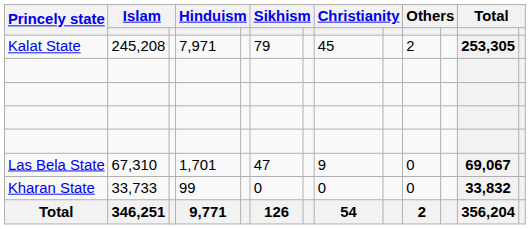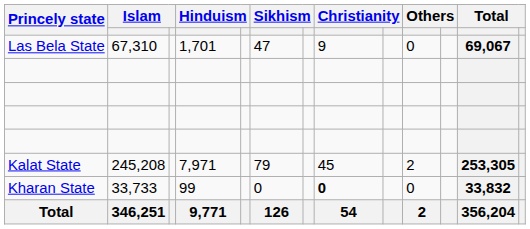rows swapped: Kalat State <-> Las Bela State
Kharan State | column 8: normal -> bold
